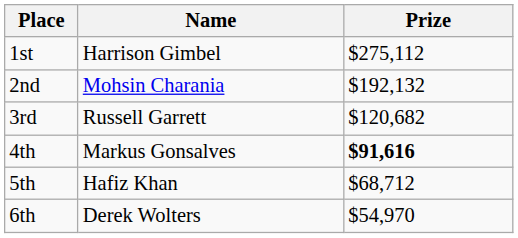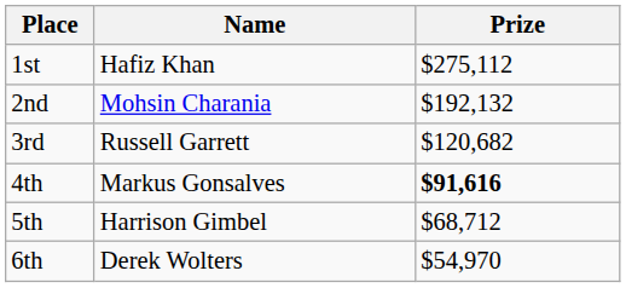1st | Name: Harrison Gimbel -> Hafiz Khan
5th | Name: Hafiz Khan -> Harrison Gimbel
